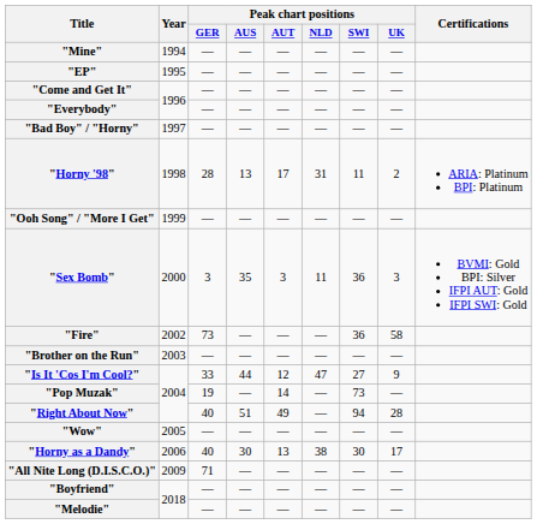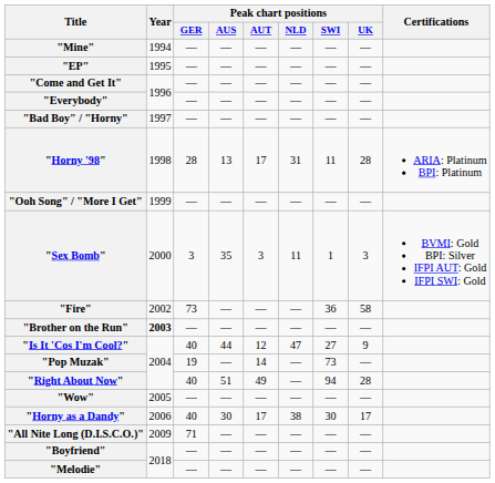"Horny '98" | Peak chart positions / UK: 2 -> 28
"Sex Bomb" | Peak chart positions / SWI: 36 -> 1
"Brother on the Run" | Year: normal -> bold
"Is It 'Cos I'm Cool?" | Peak chart positions / GER: 33 -> 40
"Horny as a Dandy" | Peak chart positions / AUT: 13 -> 17
